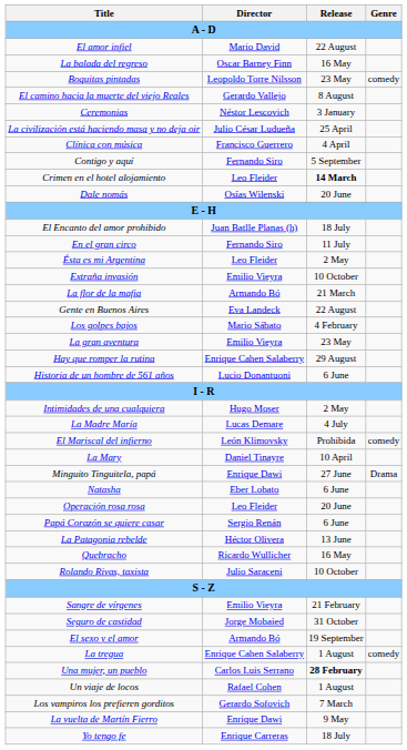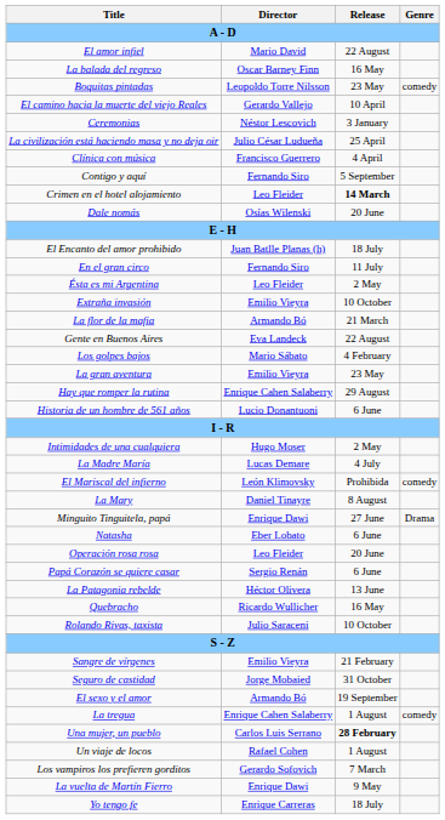El camino hacia la muerte del viejo Reales | Release: 8 August -> 10 April
La Mary | Release: 10 April -> 8 August
